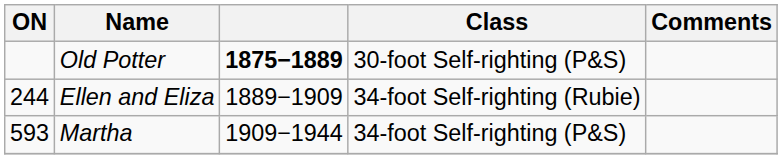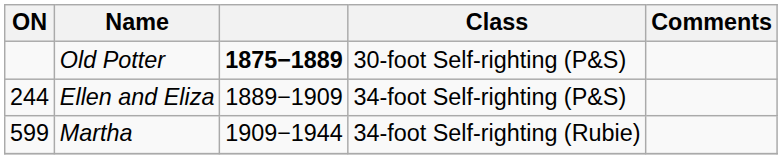Ellen and Eliza | Class: 34-foot Self-righting (Rubie) -> 34-foot Self-righting (P&S)
Martha | ON: 593 -> 599
Martha | Class: 34-foot Self-righting (P&S) -> 34-foot Self-righting (Rubie)
